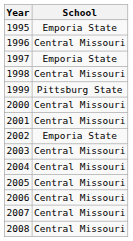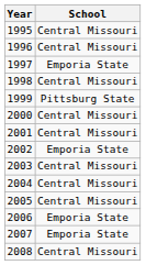1995 | School: Emporia State -> Central Missouri
2006 | School: Central Missouri -> Emporia State
2007 | School: Central Missouri -> Emporia State
